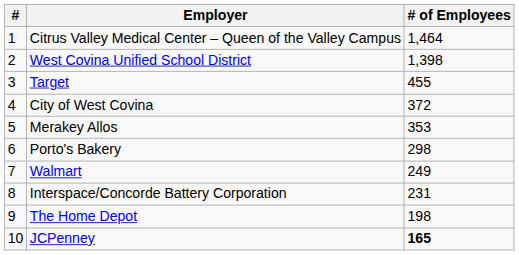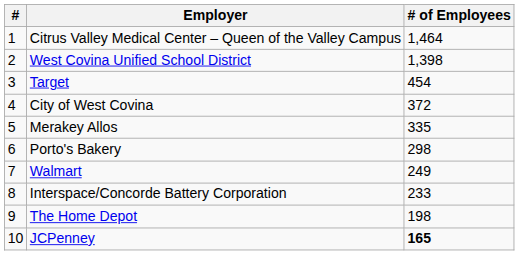Target | # of Employees: 455 -> 454
Merakey Allos | # of Employees: 353 -> 335
Interspace/Concorde Battery Corporation | # of Employees: 231 -> 233
